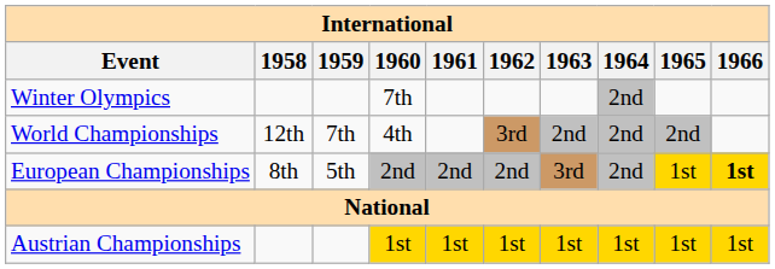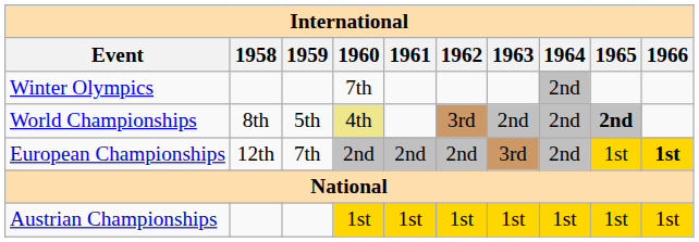World Championships | 1958: 12th -> 8th
World Championships | 1959: 7th -> 5th
World Championships | 1960: no background -> khaki background
World Championships | 1965: normal -> bold
European Championships | 1958: 8th -> 12th
European Championships | 1959: 5th -> 7th
